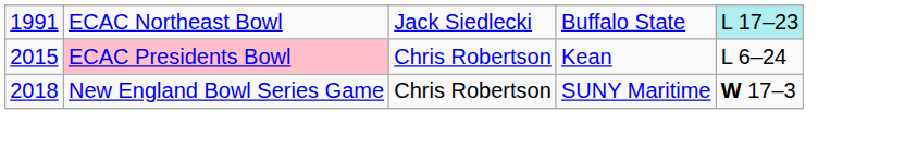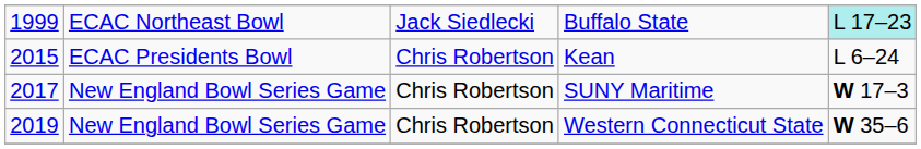Buffalo State | column 1: 1991 -> 1999
Kean | column 2: pink background -> no background
SUNY Maritime | column 1: 2018 -> 2017
+ row: 2019 | New England Bowl Series Game | Chris Robertson | Western Connecticut State | W 35–6
